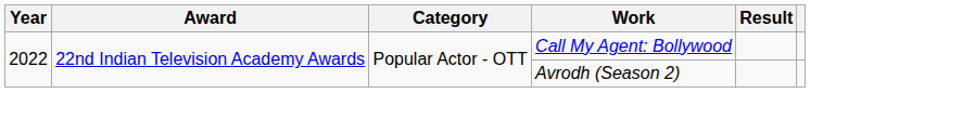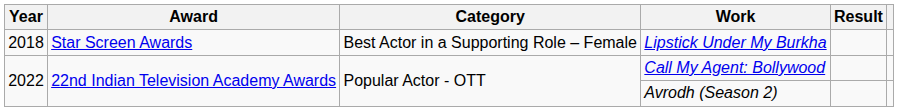+ row: 2018 | Star Screen Awards | Best Actor in a Supporting Role – Female | Lipstick Under My Burkha
